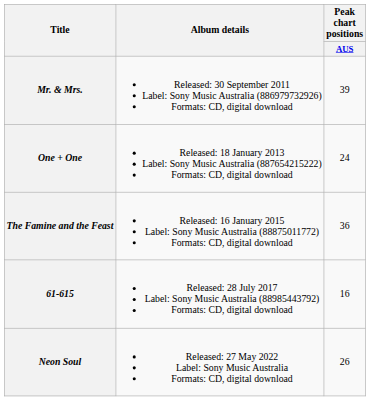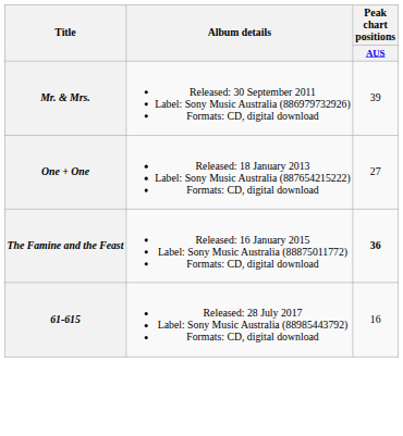One + One | Peak chart positions / AUS: 24 -> 27
The Famine and the Feast | Peak chart positions / AUS: normal -> bold
- row: Neon Soul | Released: 27 May 2022 Label: Sony Music Australia Formats: CD, digital download | 26
